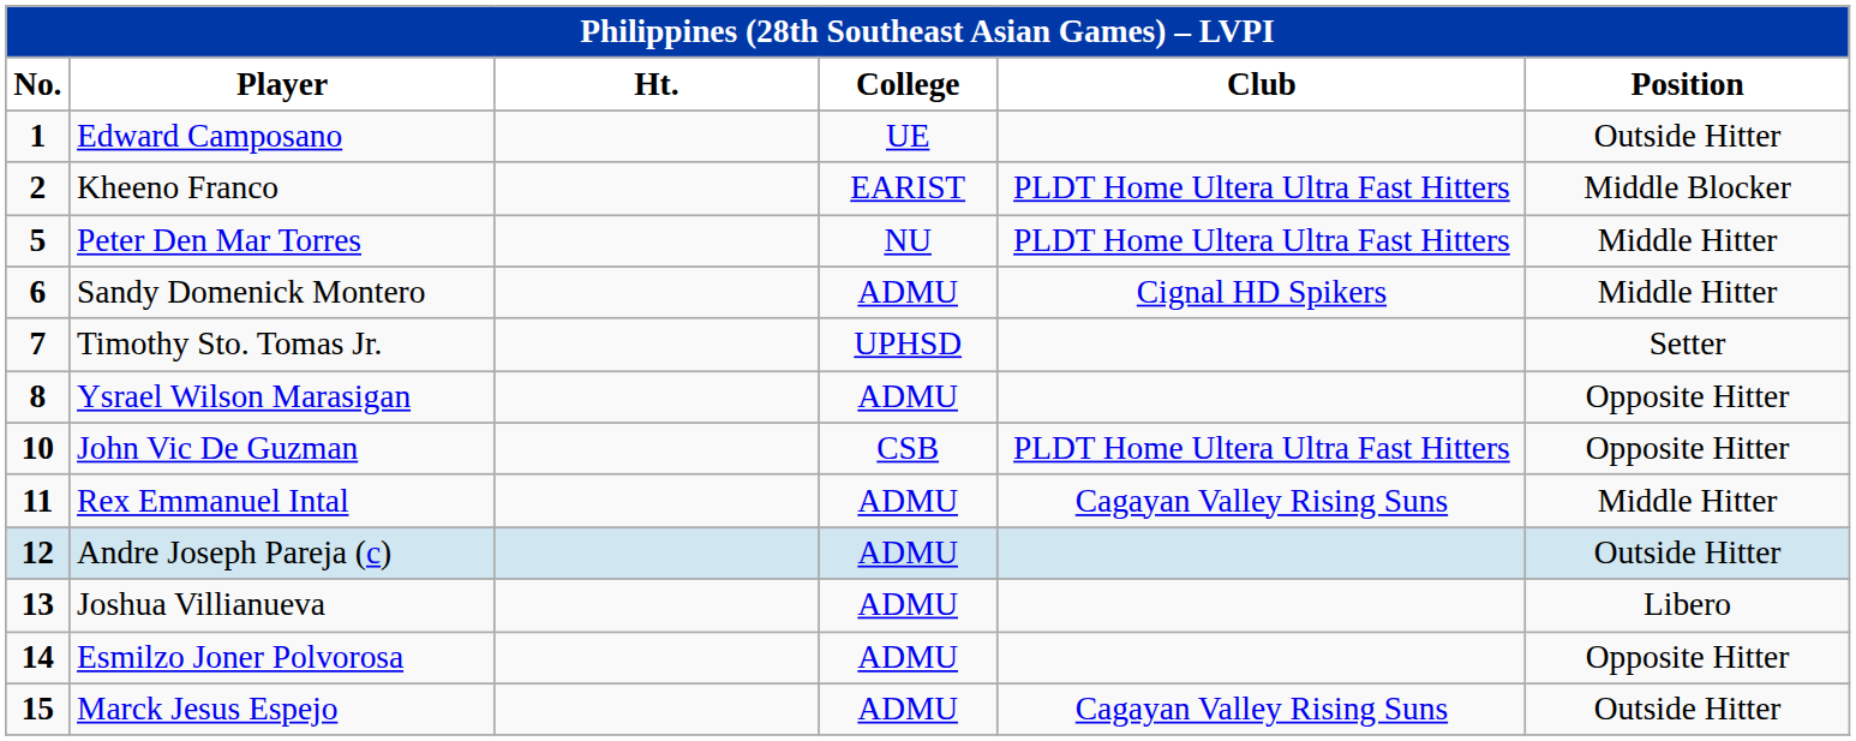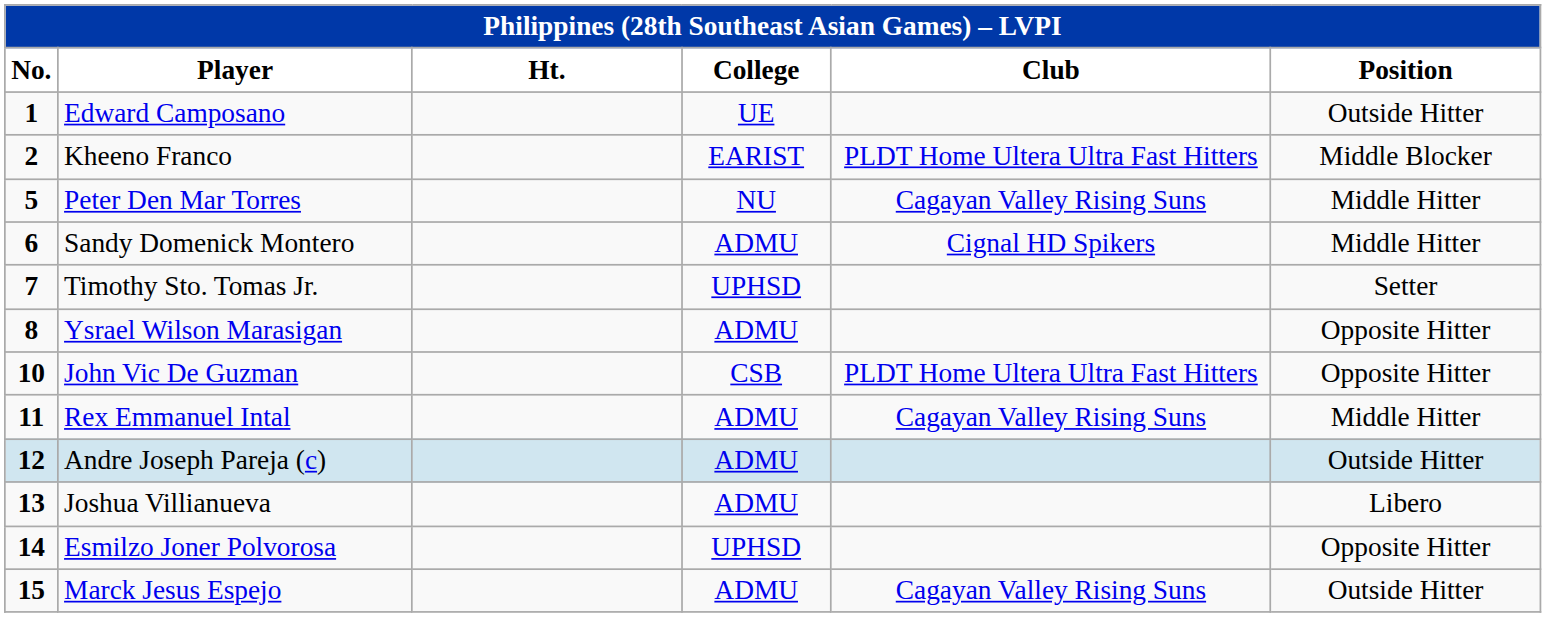Peter Den Mar Torres | Club: PLDT Home Ultera Ultra Fast Hitters -> Cagayan Valley Rising Suns
Esmilzo Joner Polvorosa | College: ADMU -> UPHSD
